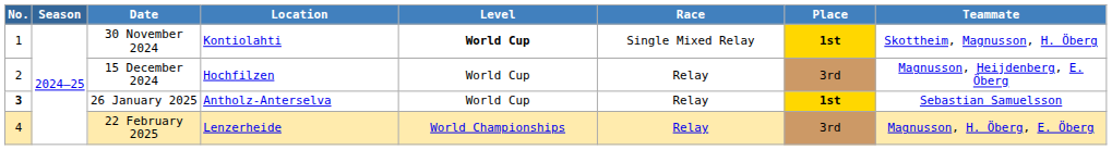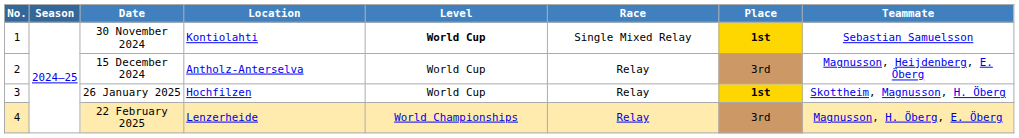30 November 2024 | Teammate: Skottheim, Magnusson, H. Öberg -> Sebastian Samuelsson
15 December 2024 | Location: Hochfilzen -> Antholz-Anterselva
26 January 2025 | No.: bold -> normal
26 January 2025 | Location: Antholz-Anterselva -> Hochfilzen
26 January 2025 | Teammate: Sebastian Samuelsson -> Skottheim, Magnusson, H. Öberg
